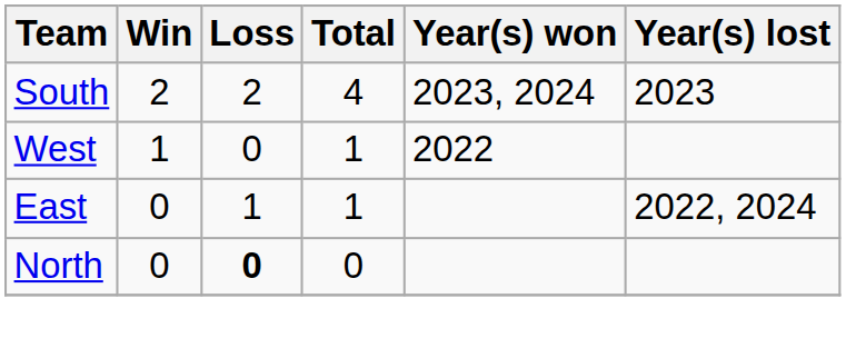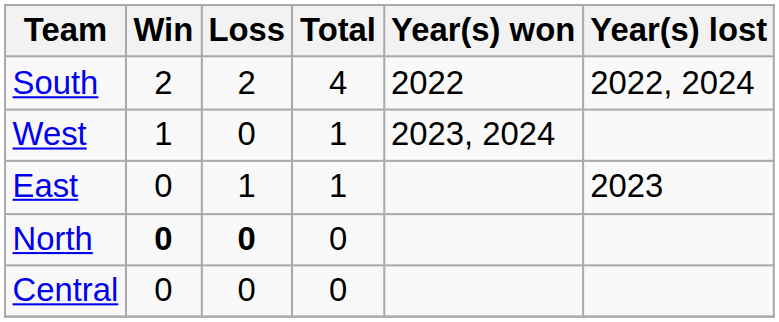South | Year(s) won: 2023, 2024 -> 2022
South | Year(s) lost: 2023 -> 2022, 2024
West | Year(s) won: 2022 -> 2023, 2024
East | Year(s) lost: 2022, 2024 -> 2023
North | Win: normal -> bold
+ row: Central | 0 | 0 | 0
